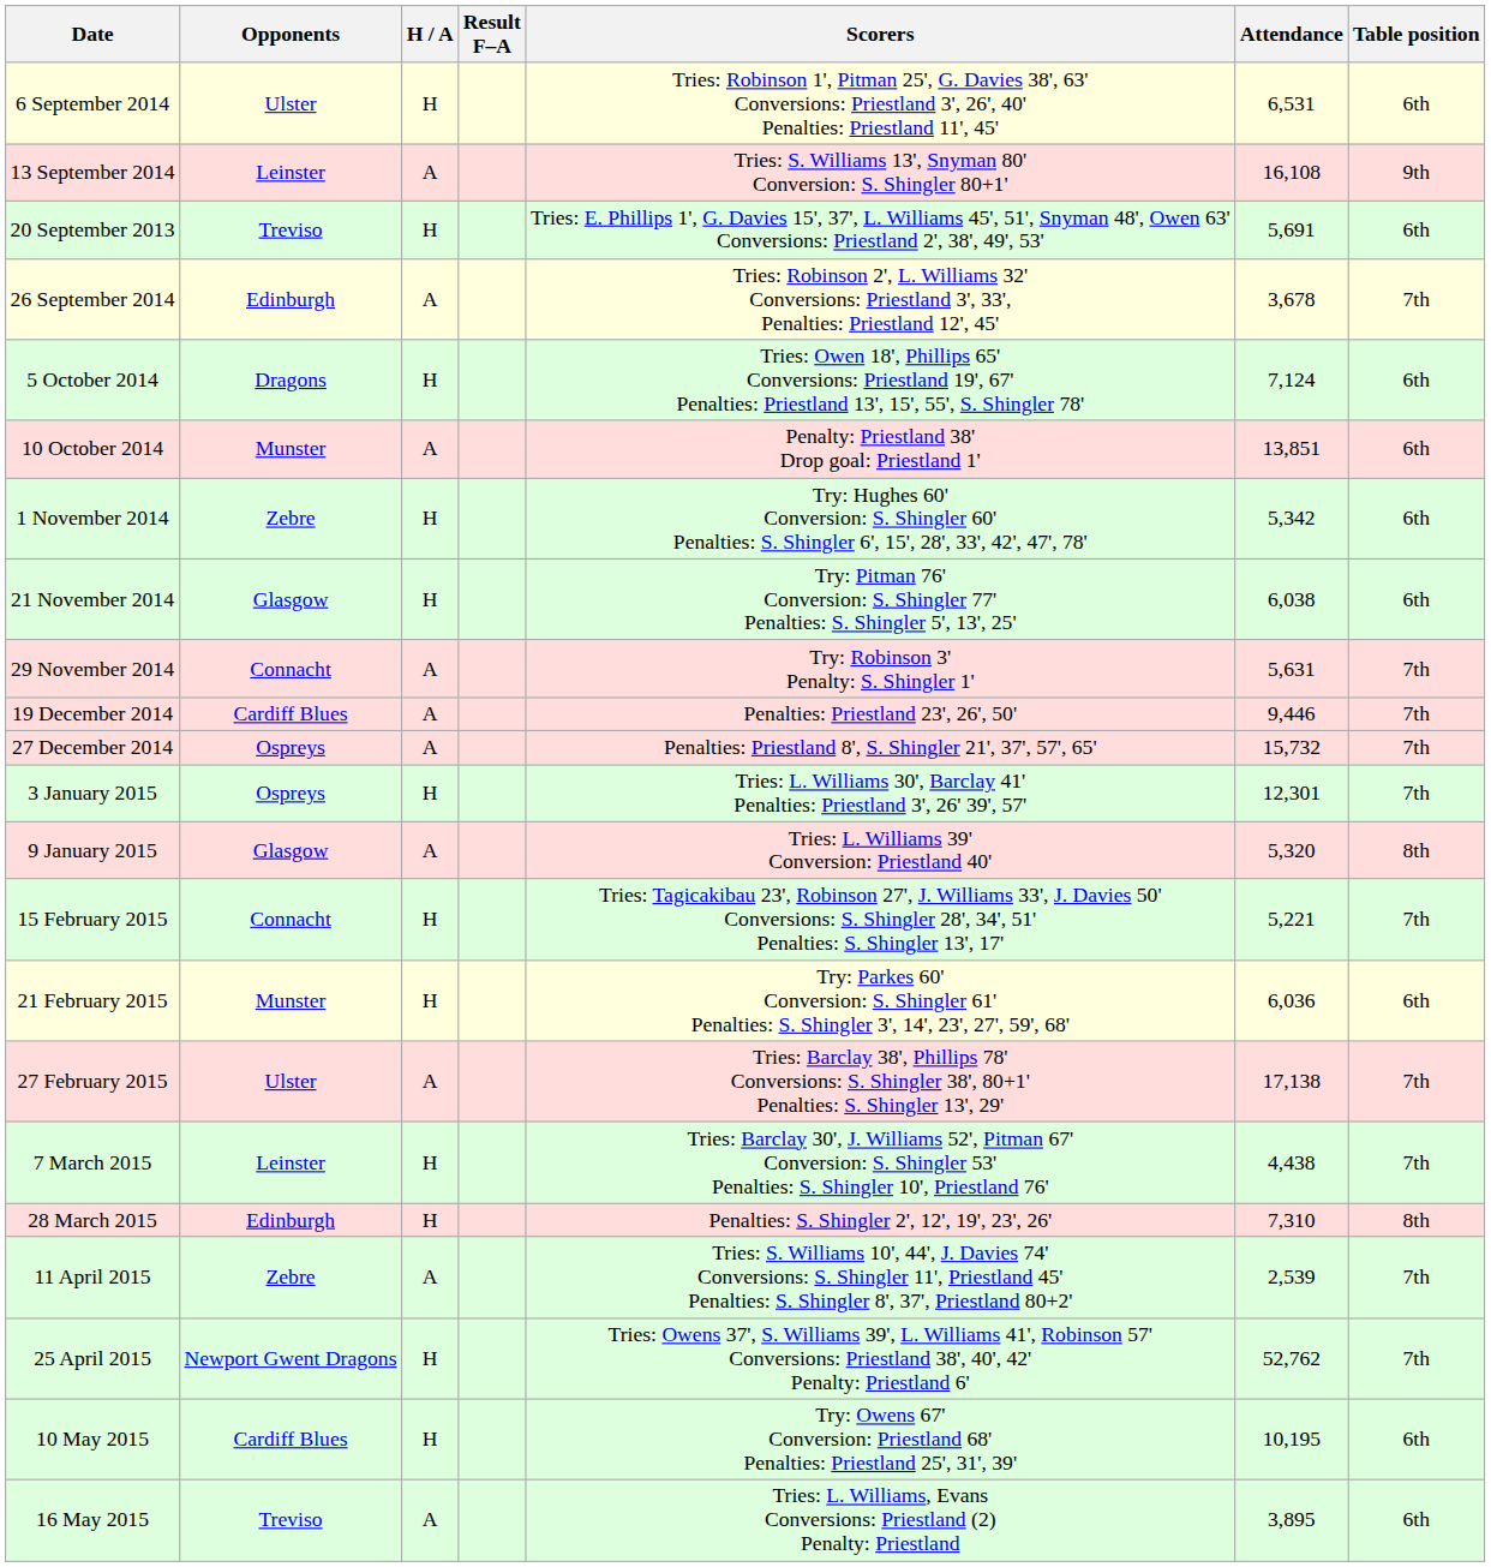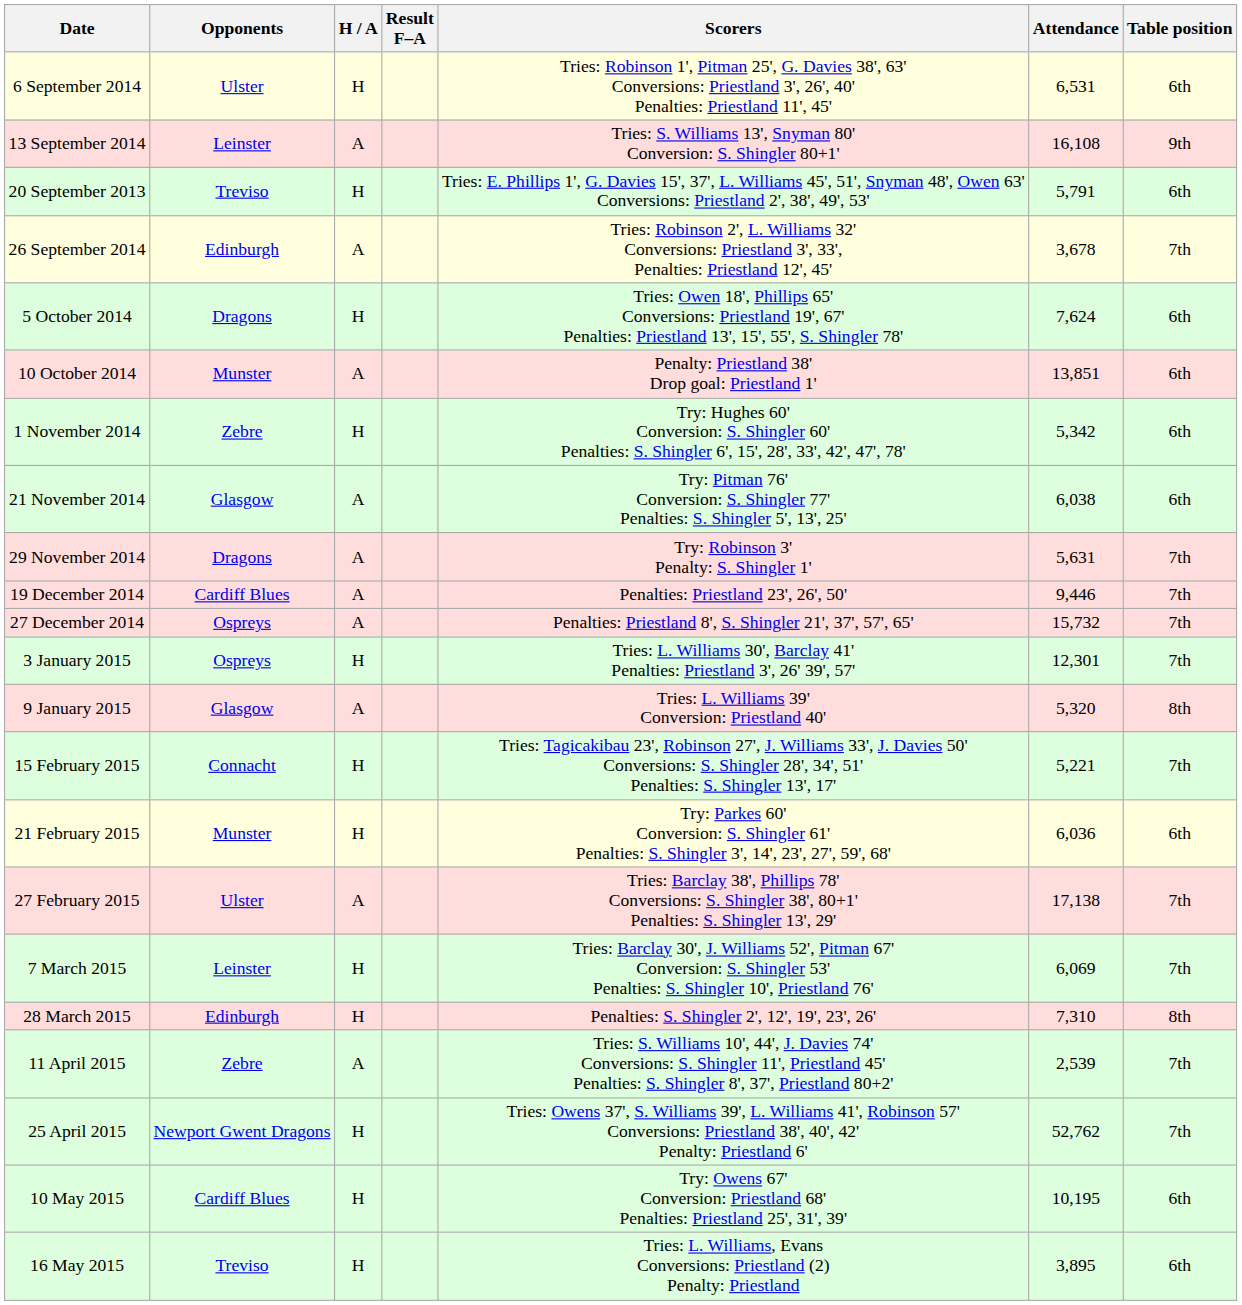20 September 2013 | Attendance: 5,691 -> 5,791
5 October 2014 | Attendance: 7,124 -> 7,624
21 November 2014 | H / A: H -> A
29 November 2014 | Opponents: Connacht -> Dragons
7 March 2015 | Attendance: 4,438 -> 6,069
16 May 2015 | H / A: A -> H
